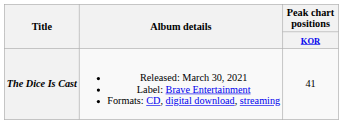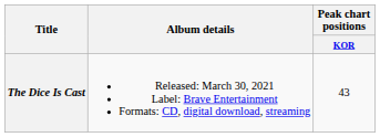The Dice Is Cast | Peak chart positions / KOR: 41 -> 43
